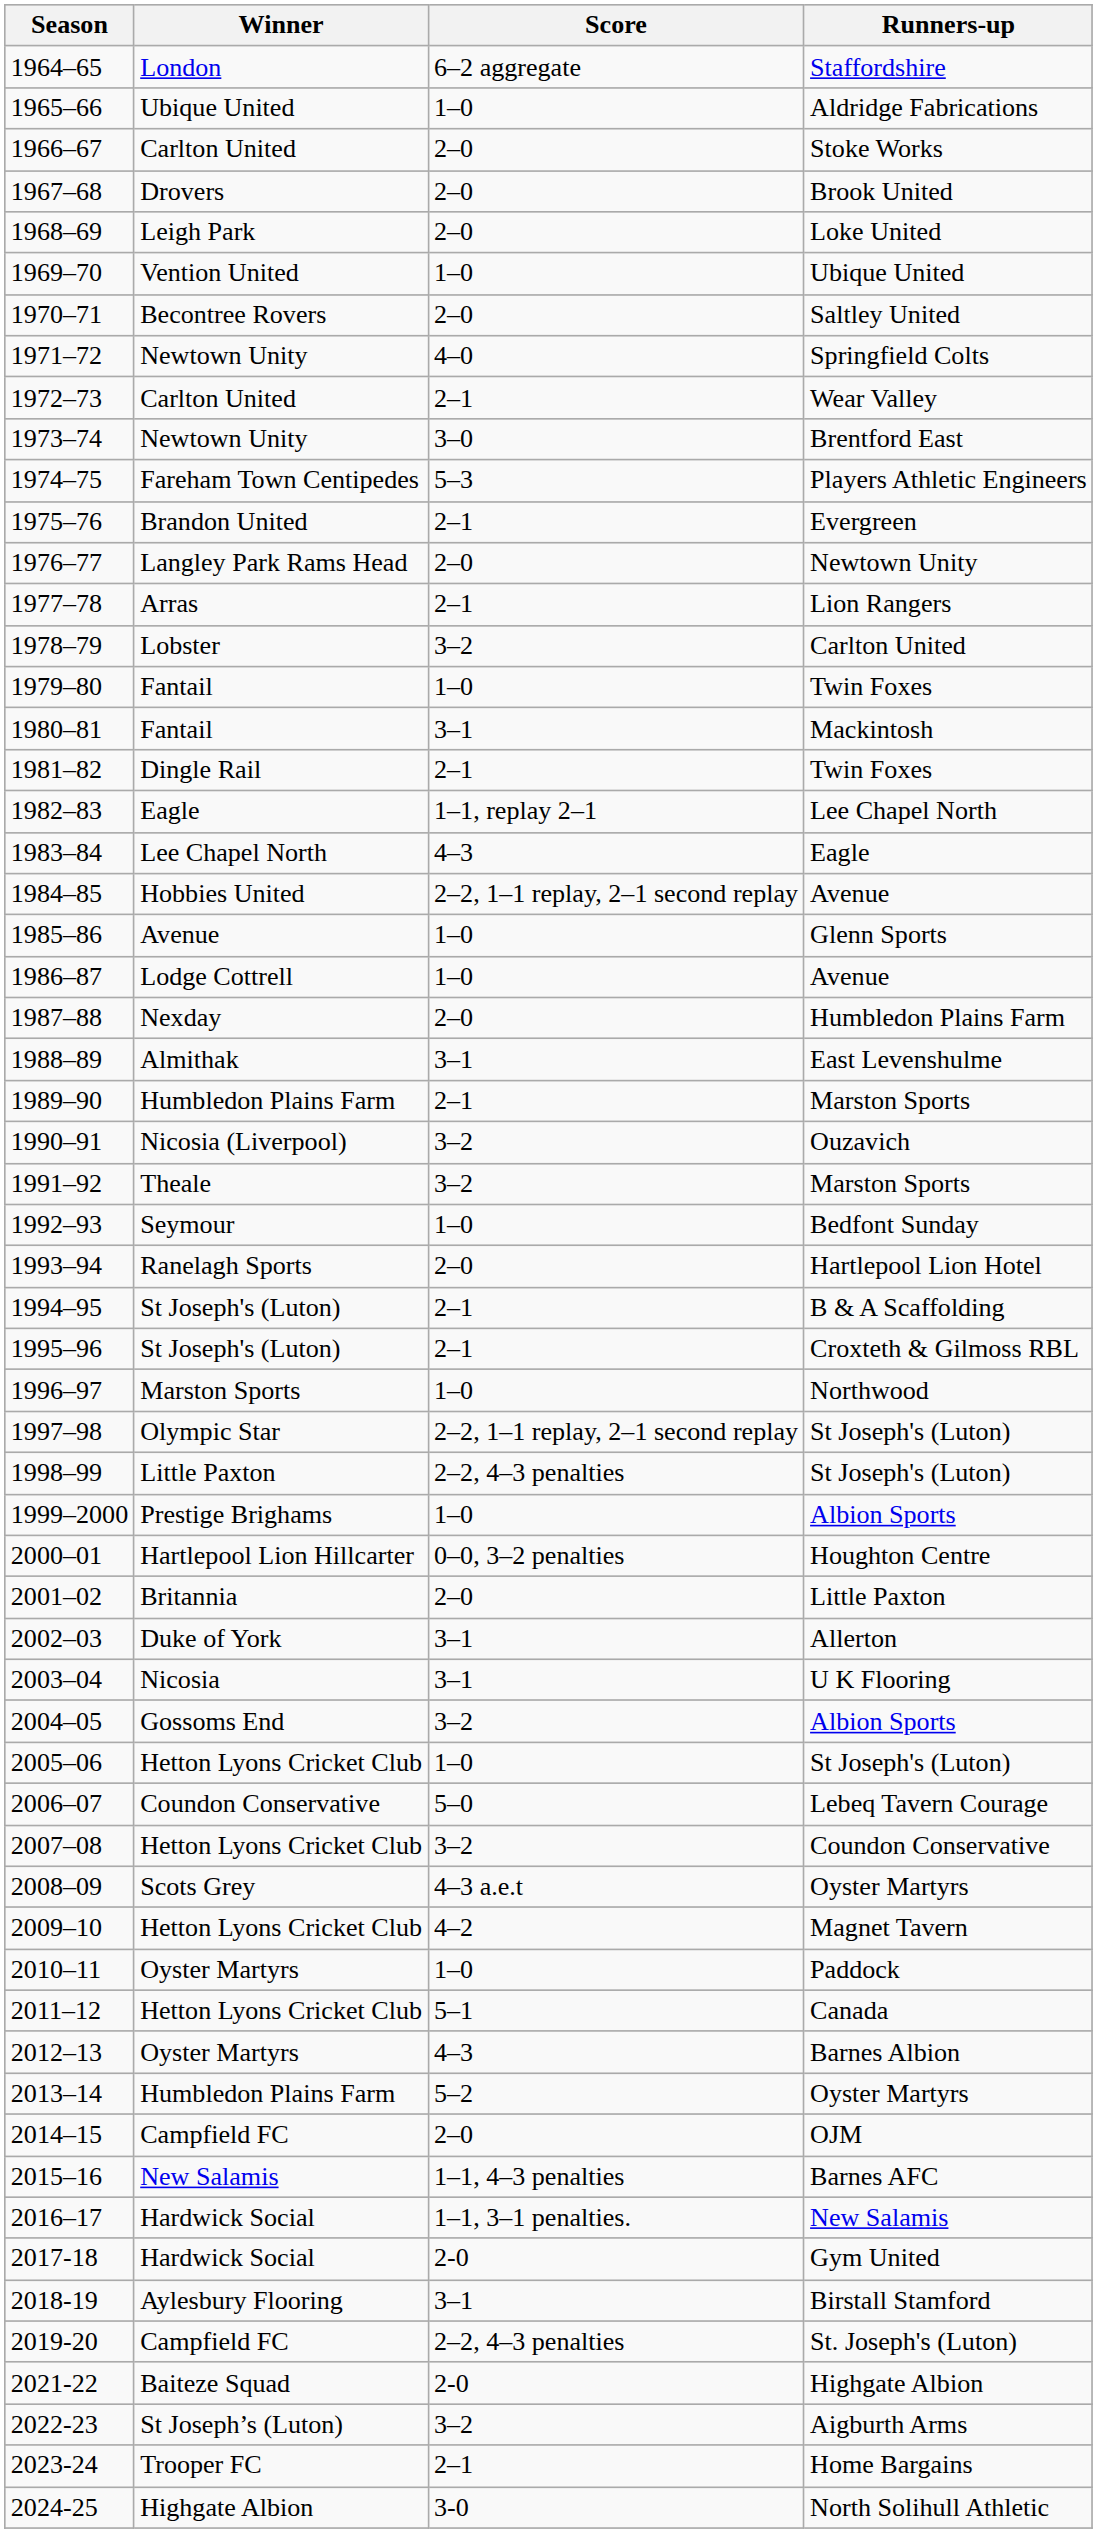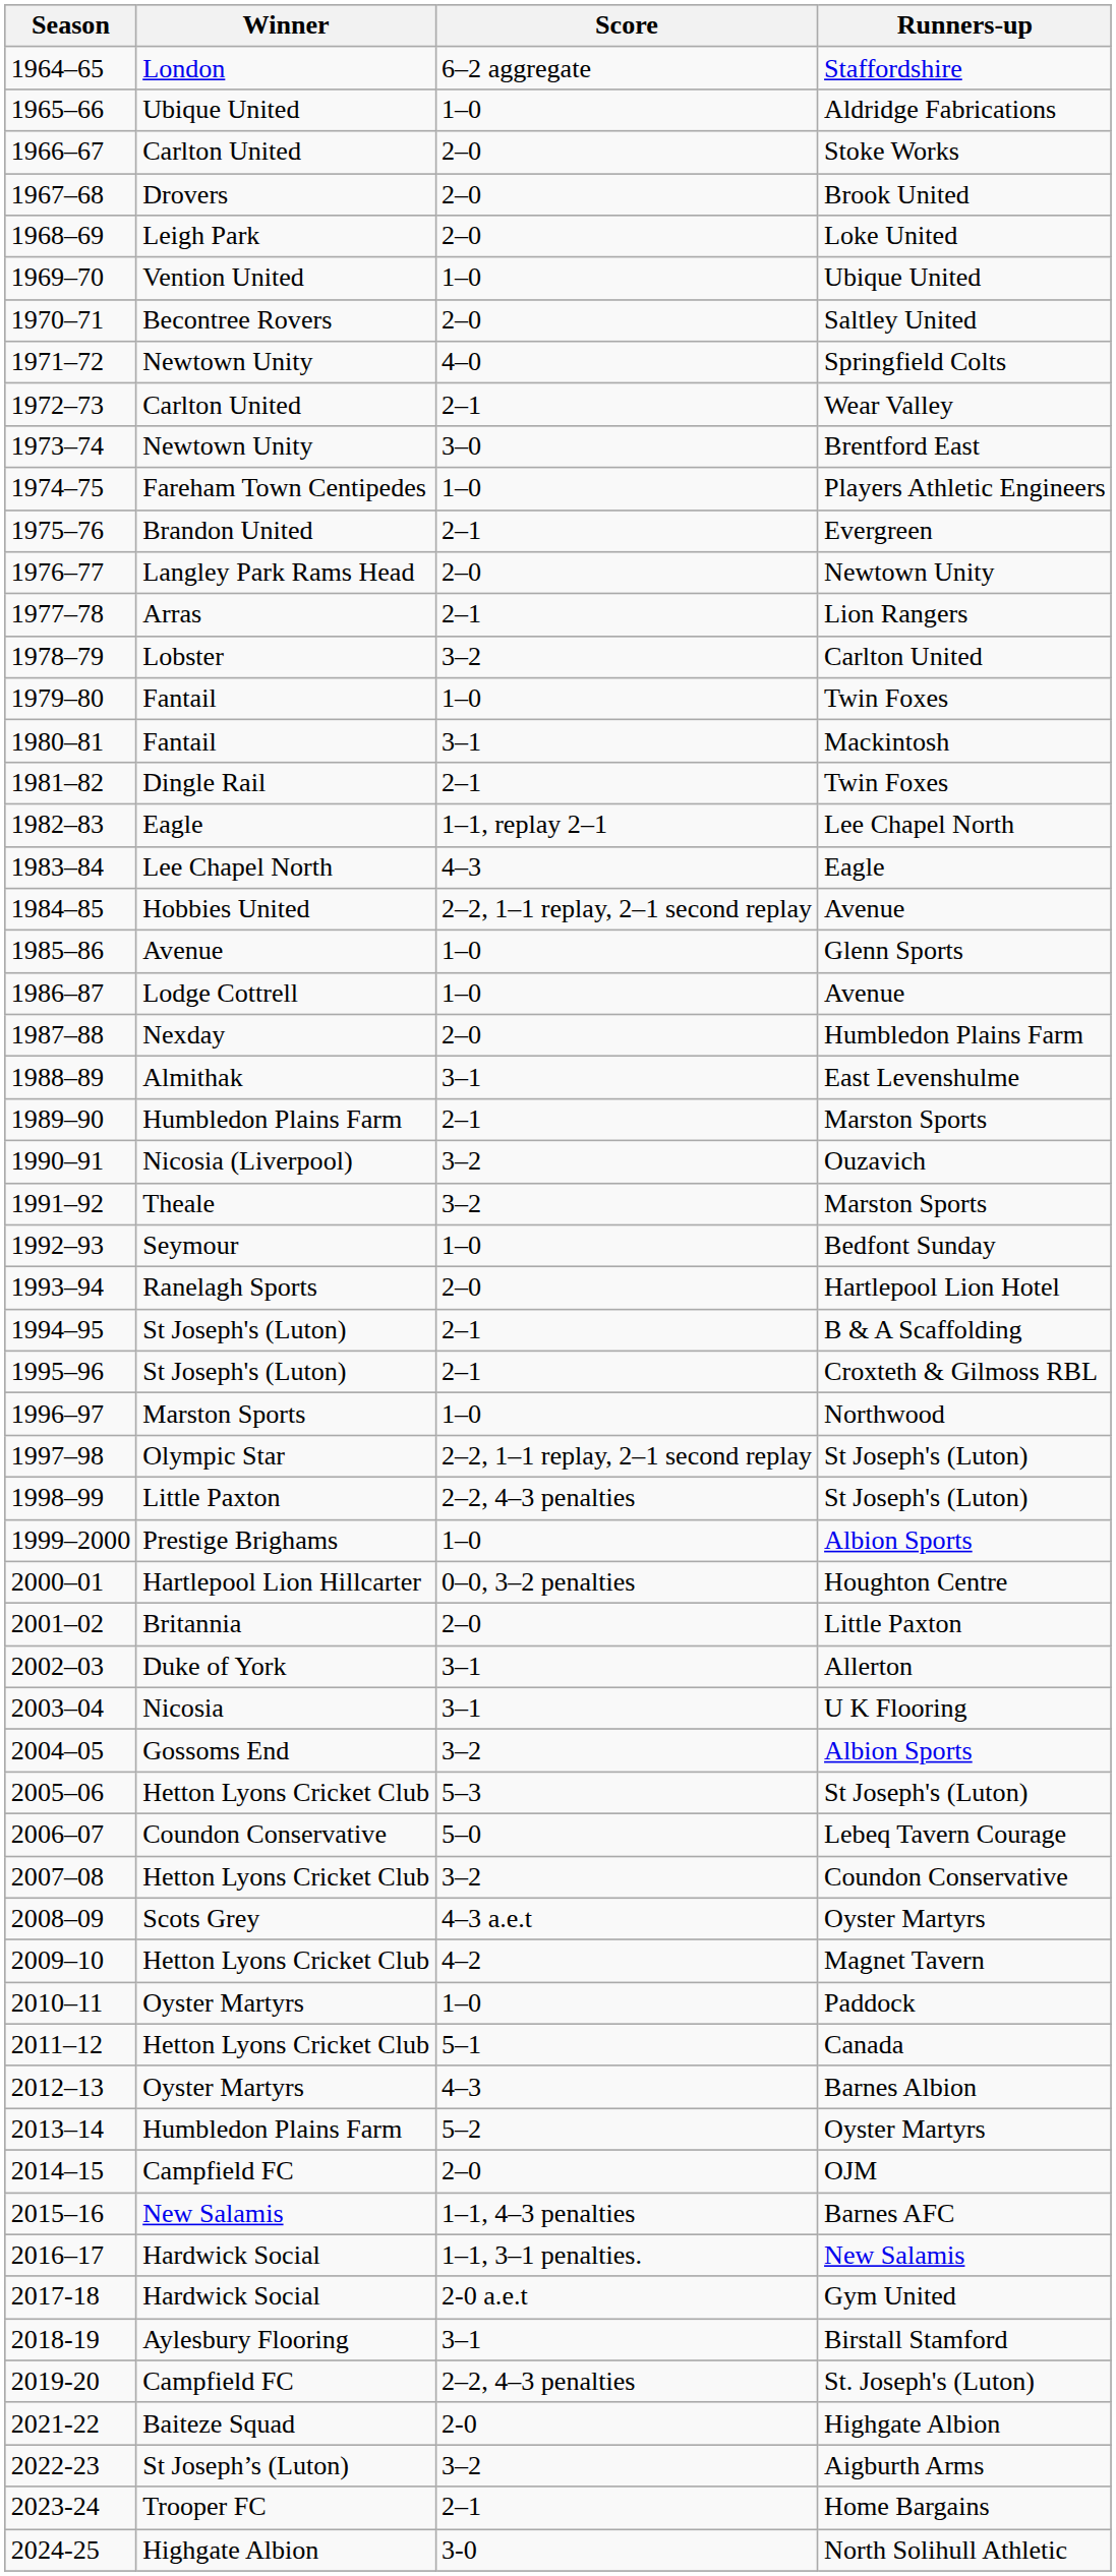1974–75 | Score: 5–3 -> 1–0
2005–06 | Score: 1–0 -> 5–3
2017-18 | Score: 2-0 -> 2-0 a.e.t
